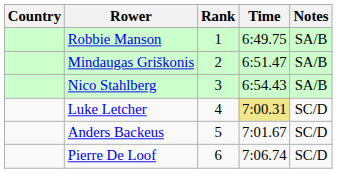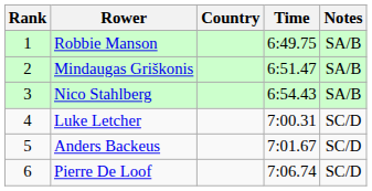columns swapped: Rank <-> Country
Luke Letcher | Time: khaki background -> no background
